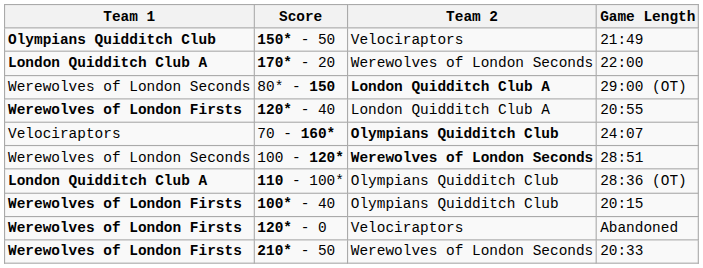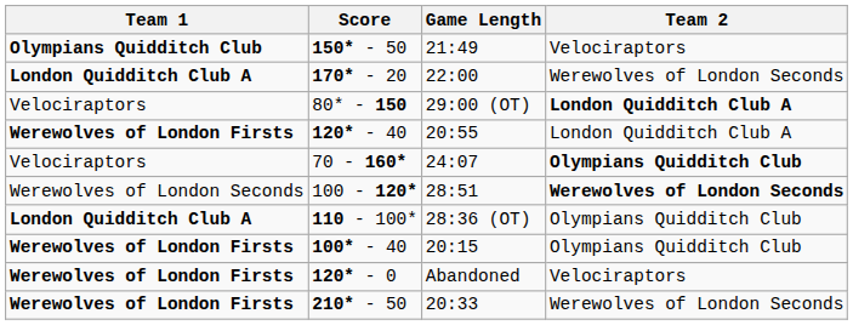columns swapped: Team 2 <-> Game Length
80* - 150 | Team 1: Werewolves of London Seconds -> Velociraptors
